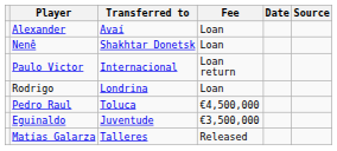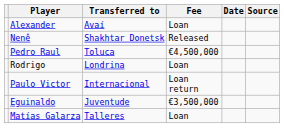Nenê | Fee: Loan -> Released
rows swapped: Paulo Victor <-> Pedro Raul
Matías Galarza | Fee: Released -> Loan
